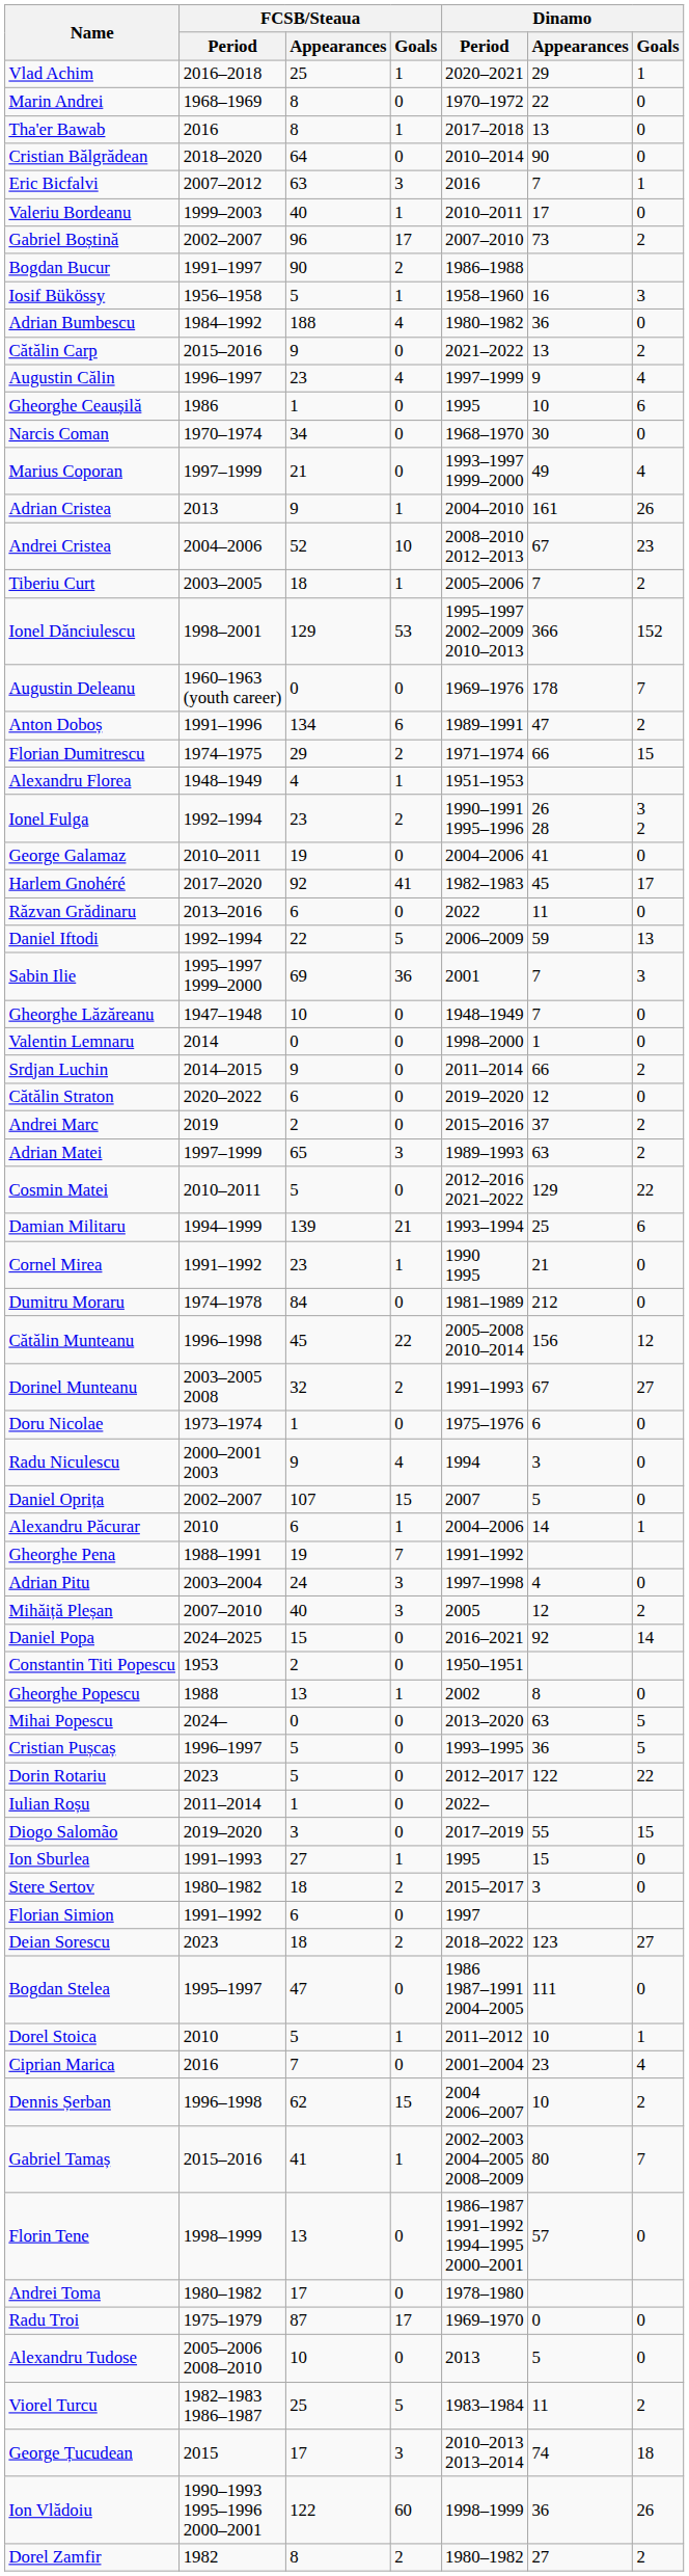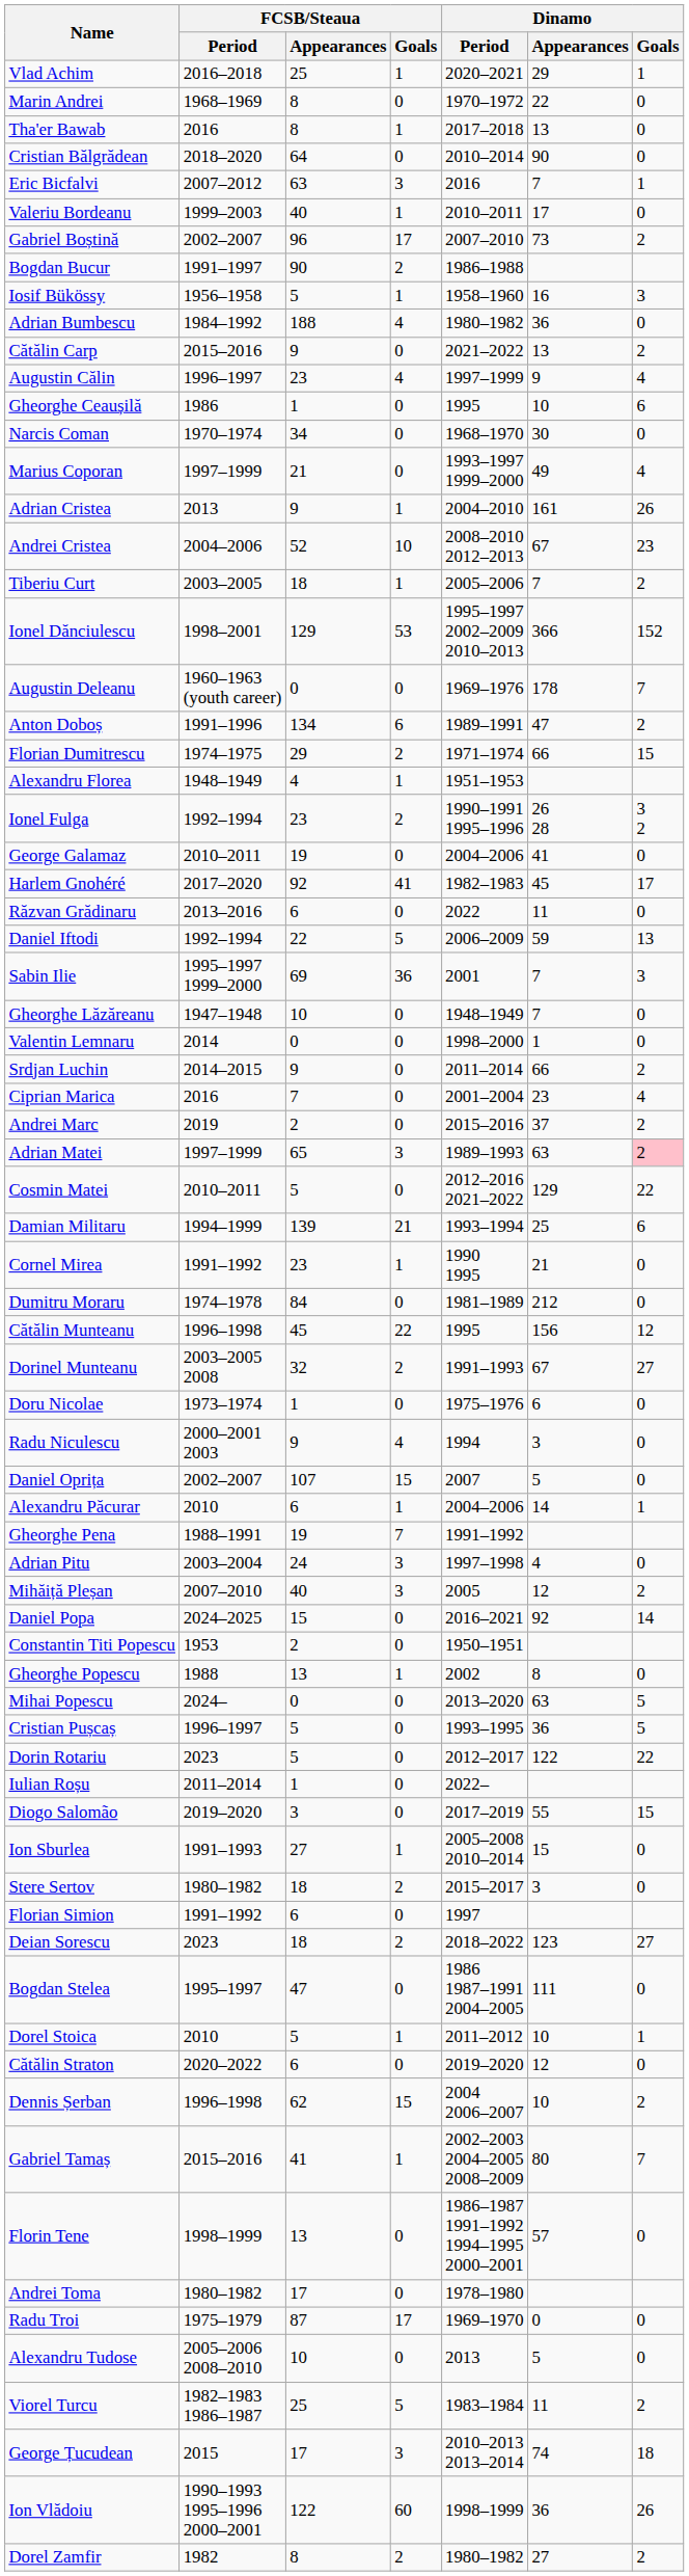rows swapped: Ciprian Marica <-> Cătălin Straton
Adrian Matei | Dinamo / Goals: no background -> pink background
Cătălin Munteanu | Dinamo / Period: 2005–2008 2010–2014 -> 1995
Ion Sburlea | Dinamo / Period: 1995 -> 2005–2008 2010–2014
